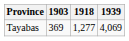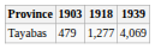Tayabas | 1903: 369 -> 479
